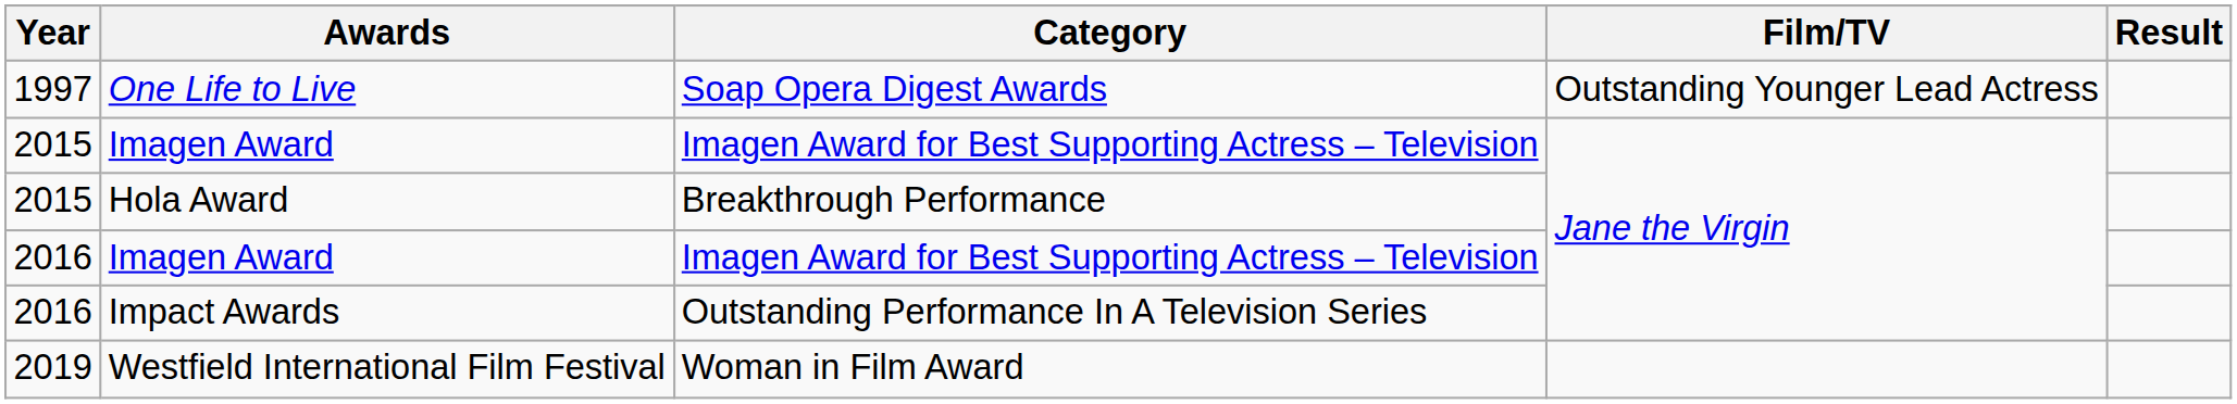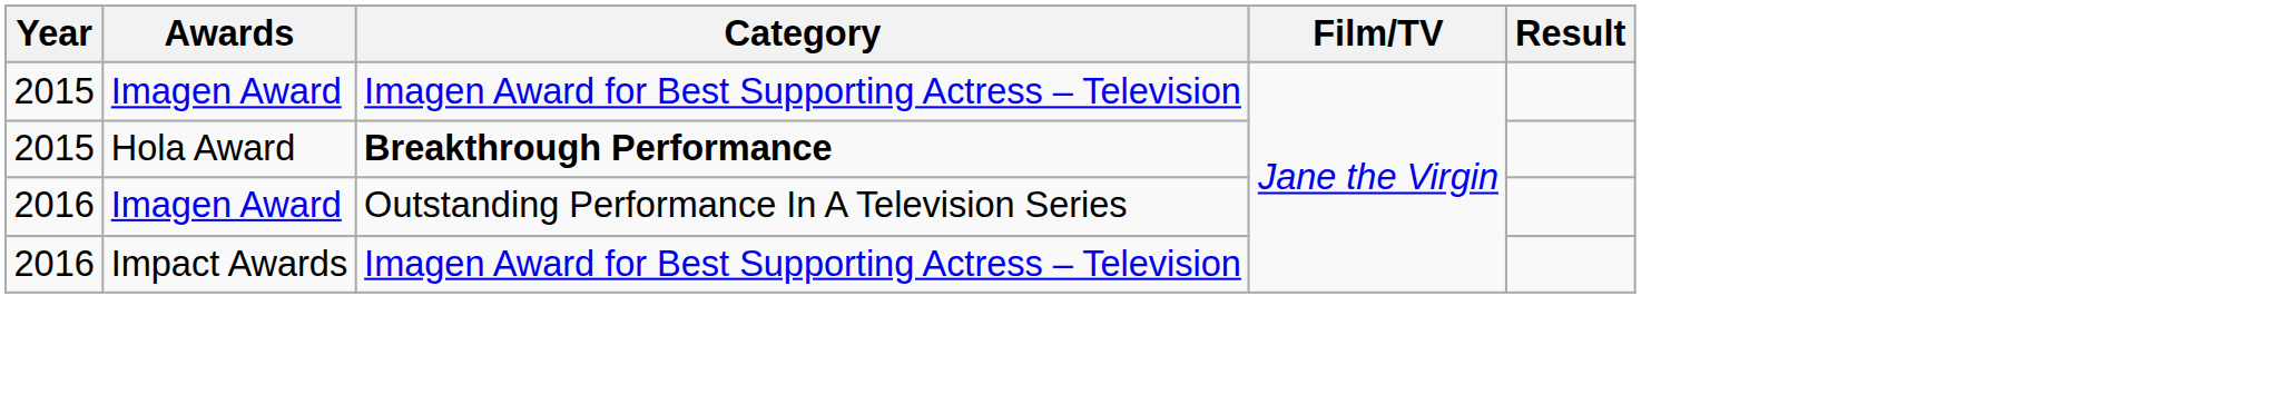- row: 1997 | One Life to Live | Soap Opera Digest Awards | Outstanding Younger Lead Actress
Hola Award | Category: normal -> bold
2016 / Imagen Award | Category: Imagen Award for Best Supporting Actress – Television -> Outstanding Performance In A Television Series
Impact Awards | Category: Outstanding Performance In A Television Series -> Imagen Award for Best Supporting Actress – Television
- row: 2019 | Westfield International Film Festival | Woman in Film Award
